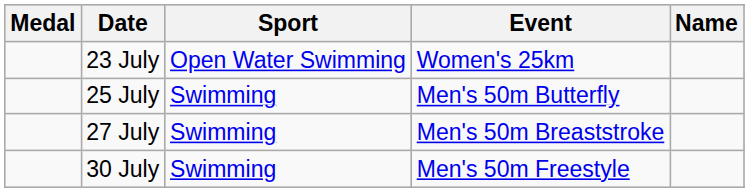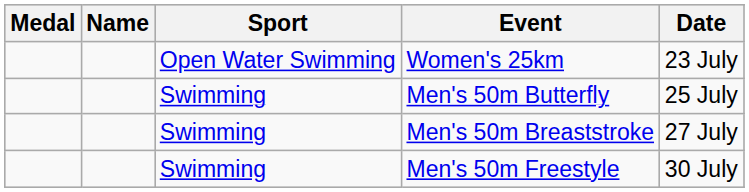columns swapped: Name <-> Date
